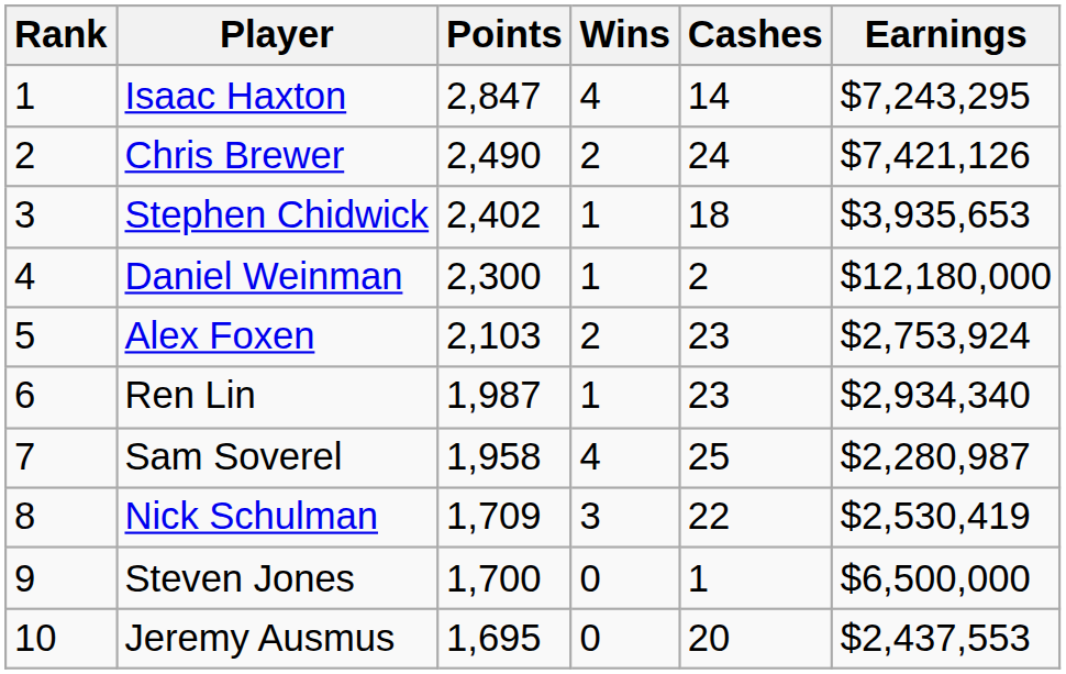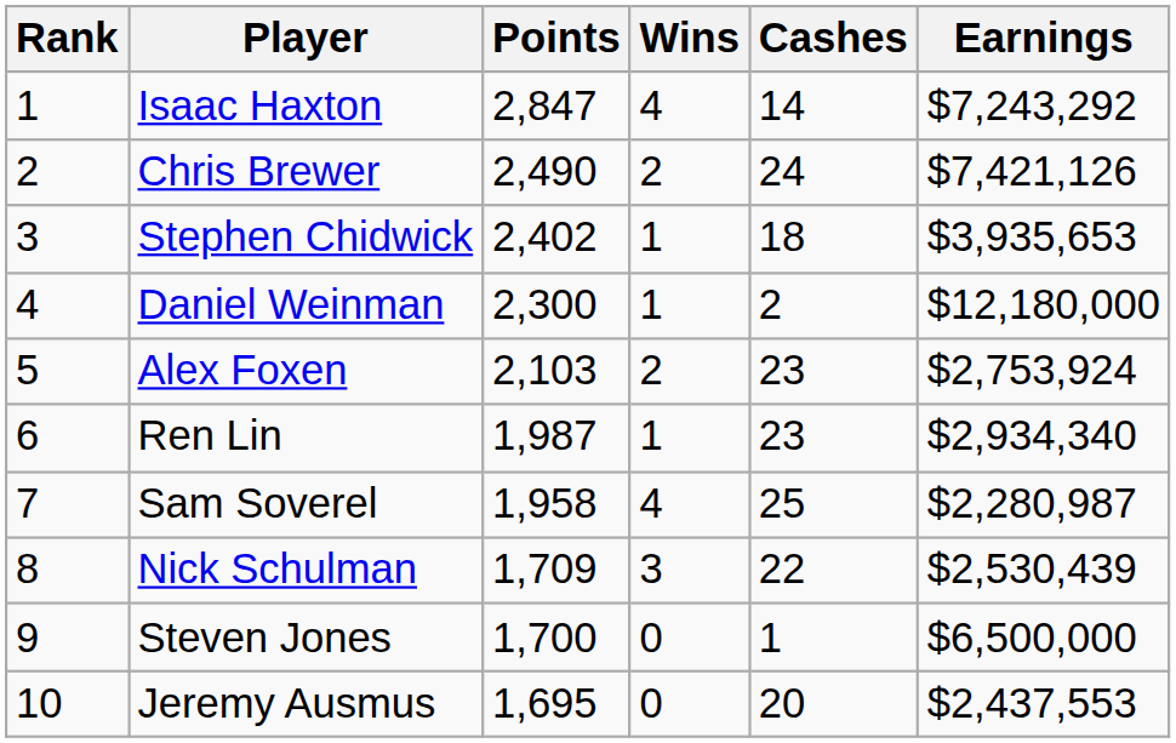Isaac Haxton | Earnings: $7,243,295 -> $7,243,292
Nick Schulman | Earnings: $2,530,419 -> $2,530,439
